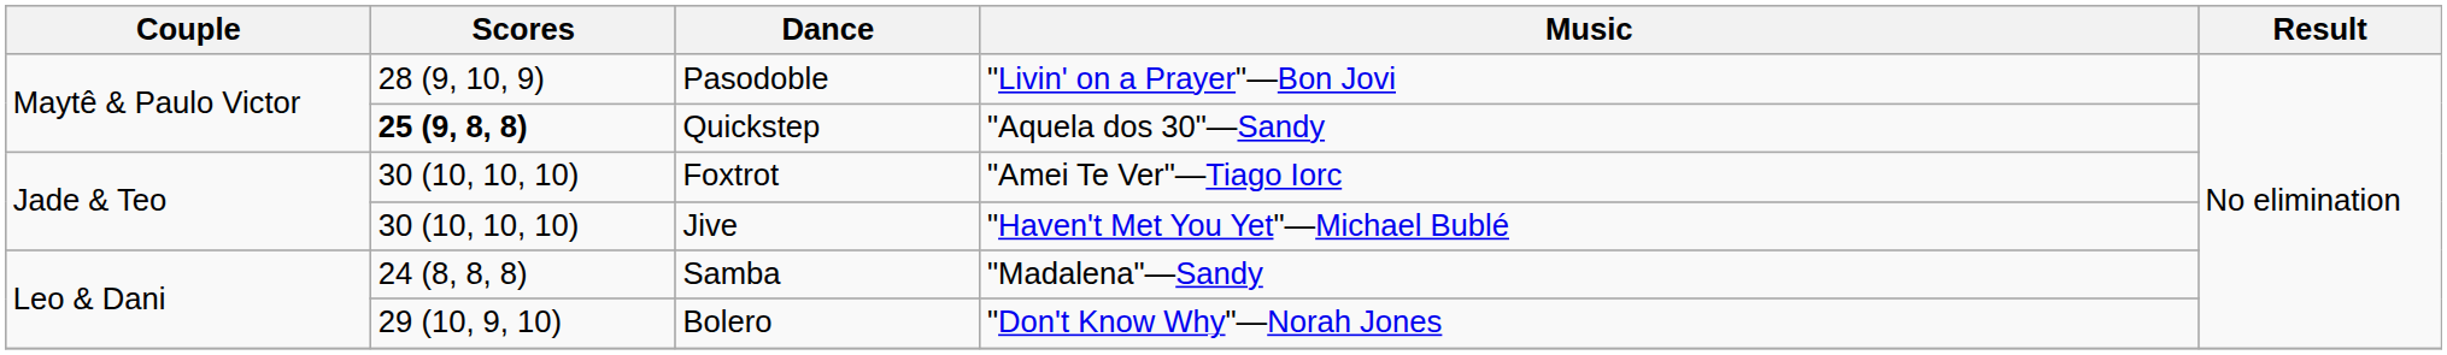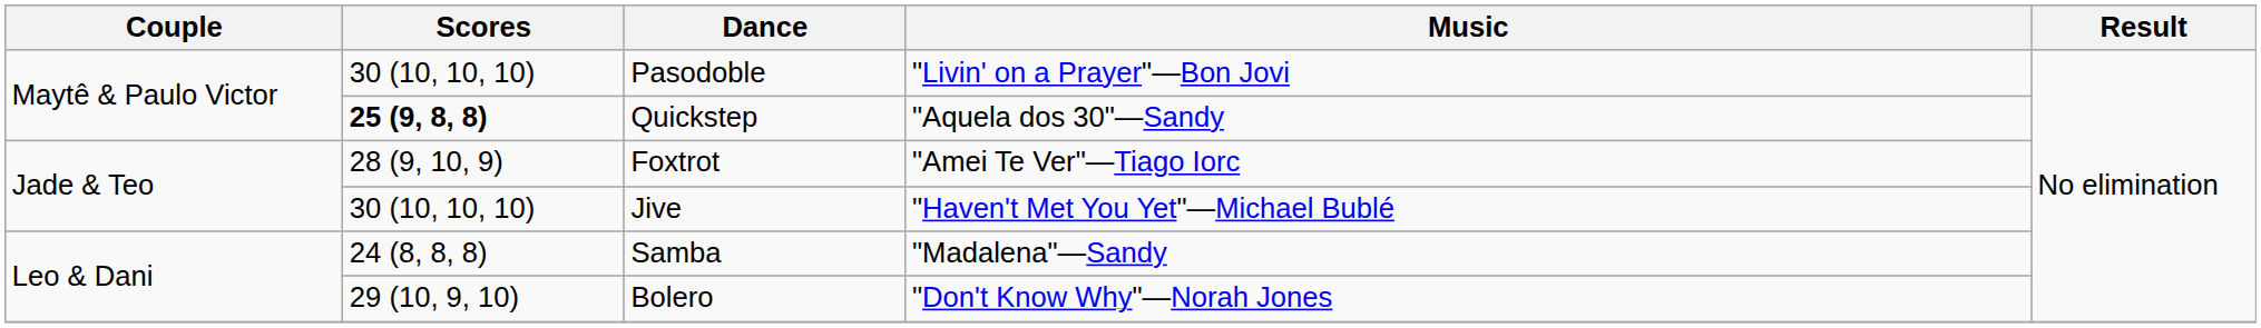Pasodoble | Scores: 28 (9, 10, 9) -> 30 (10, 10, 10)
Foxtrot | Scores: 30 (10, 10, 10) -> 28 (9, 10, 9)
